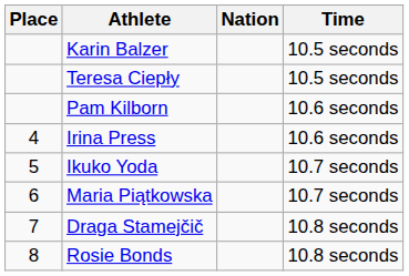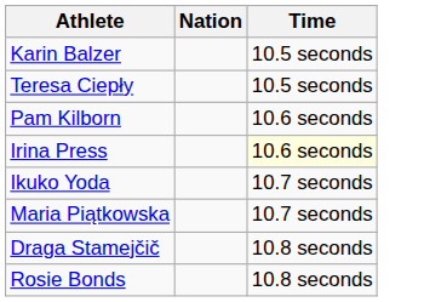- column: Place | 4 | 5 | 6 | 7 | 8
Irina Press | Time: no background -> lightyellow background
